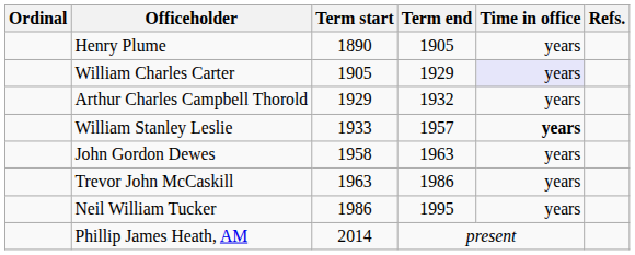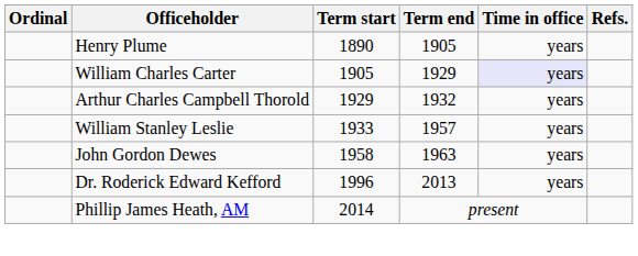William Stanley Leslie | Time in office: bold -> normal
- row: Trevor John McCaskill | 1963 | 1986 | years
- row: Neil William Tucker | 1986 | 1995 | years
+ row: Dr. Roderick Edward Kefford | 1996 | 2013 | years
